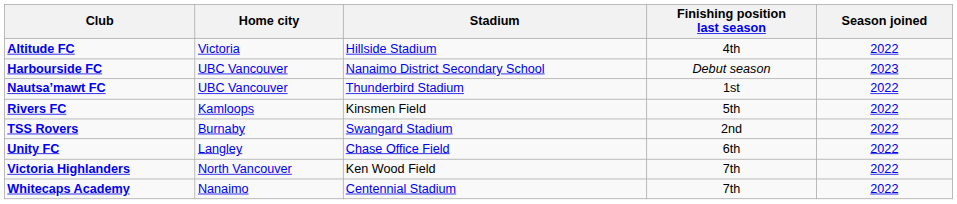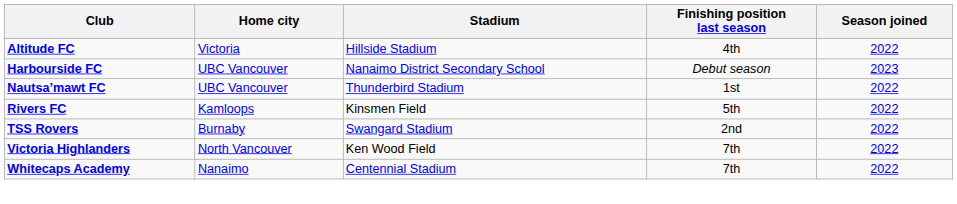- row: Unity FC | Langley | Chase Office Field | 6th | 2022
